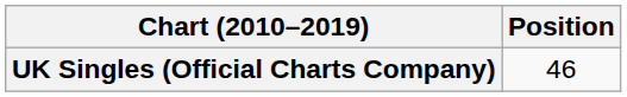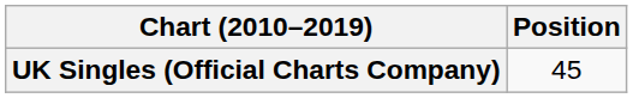UK Singles (Official Charts Company) | Position: 46 -> 45
